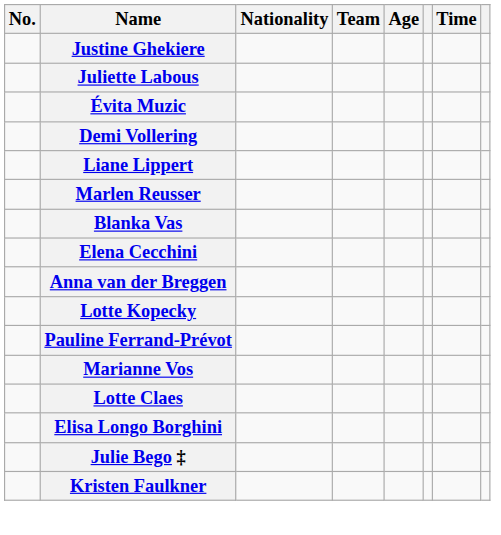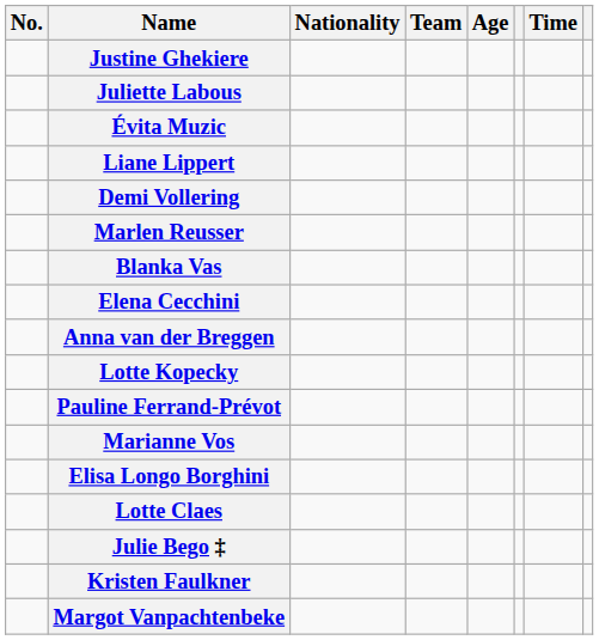rows swapped: Demi Vollering <-> Liane Lippert
rows swapped: Elisa Longo Borghini <-> Lotte Claes
+ row: Margot Vanpachtenbeke
